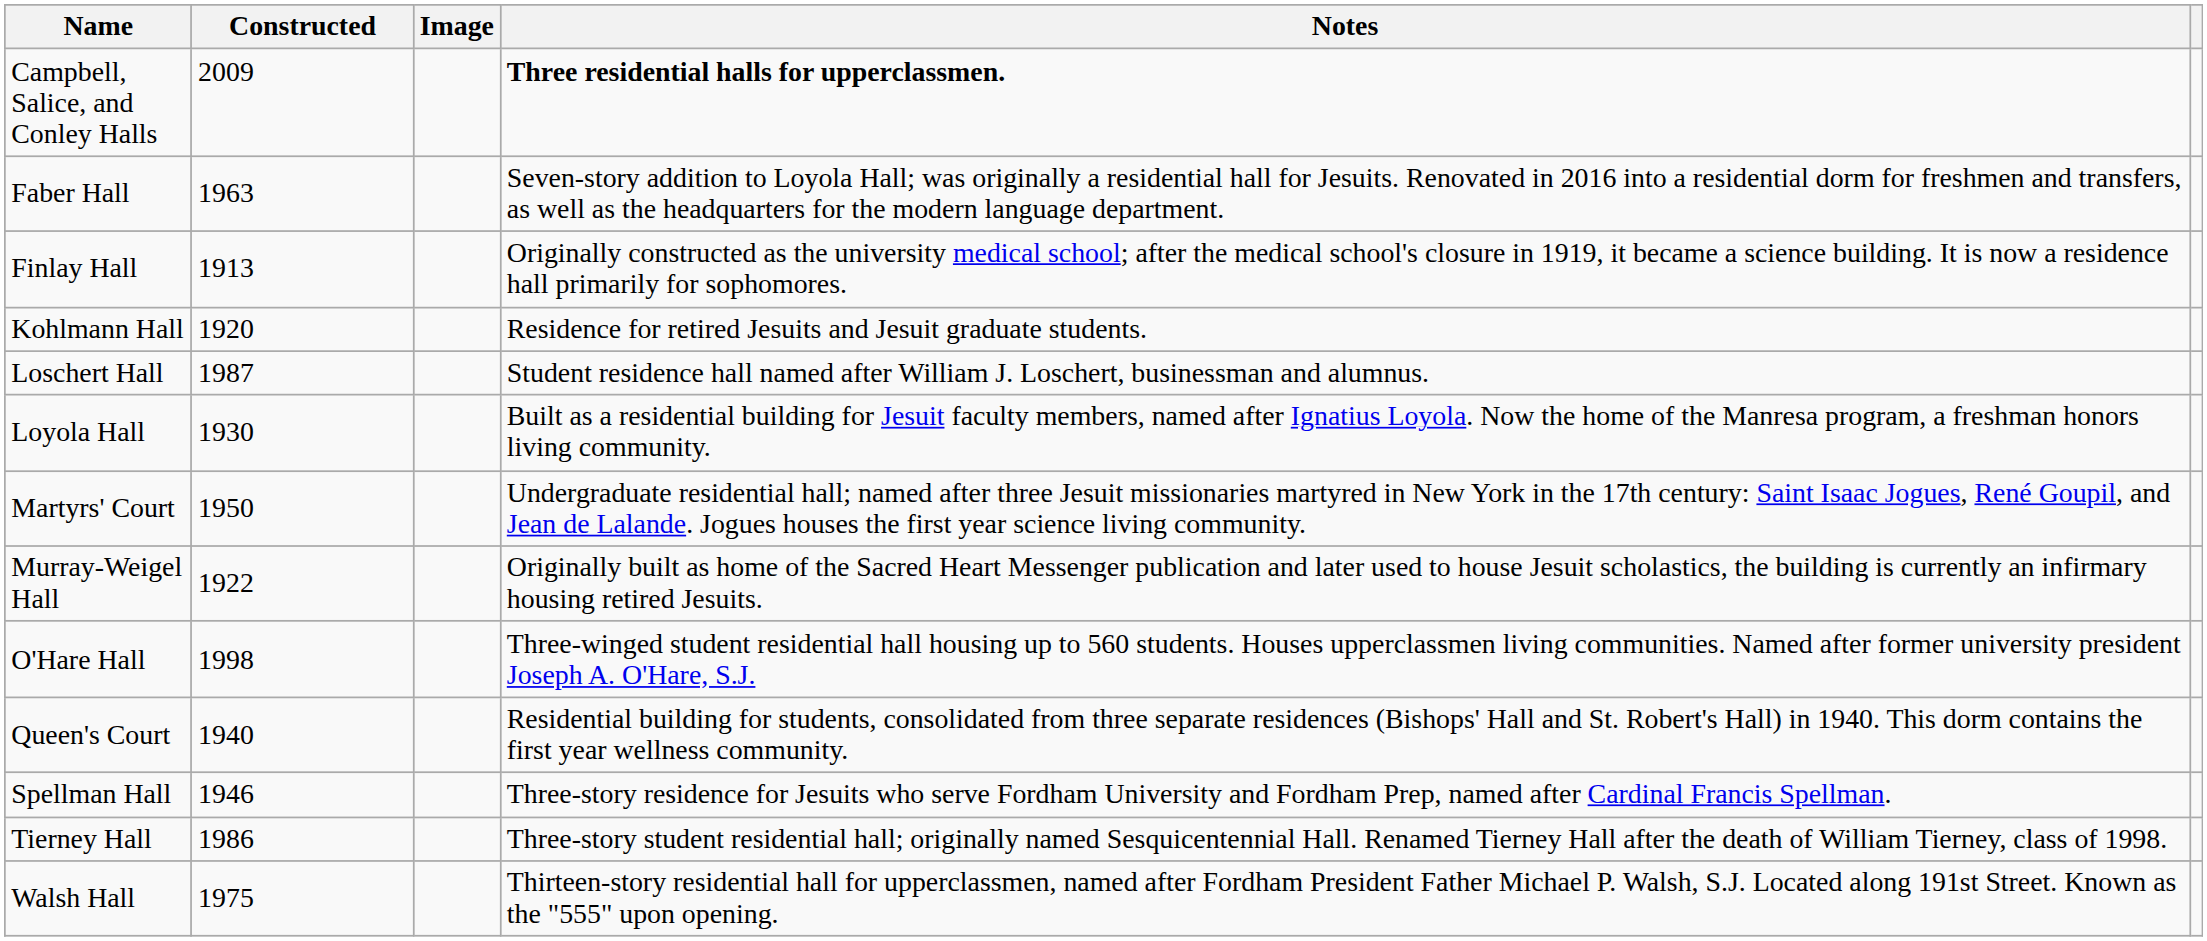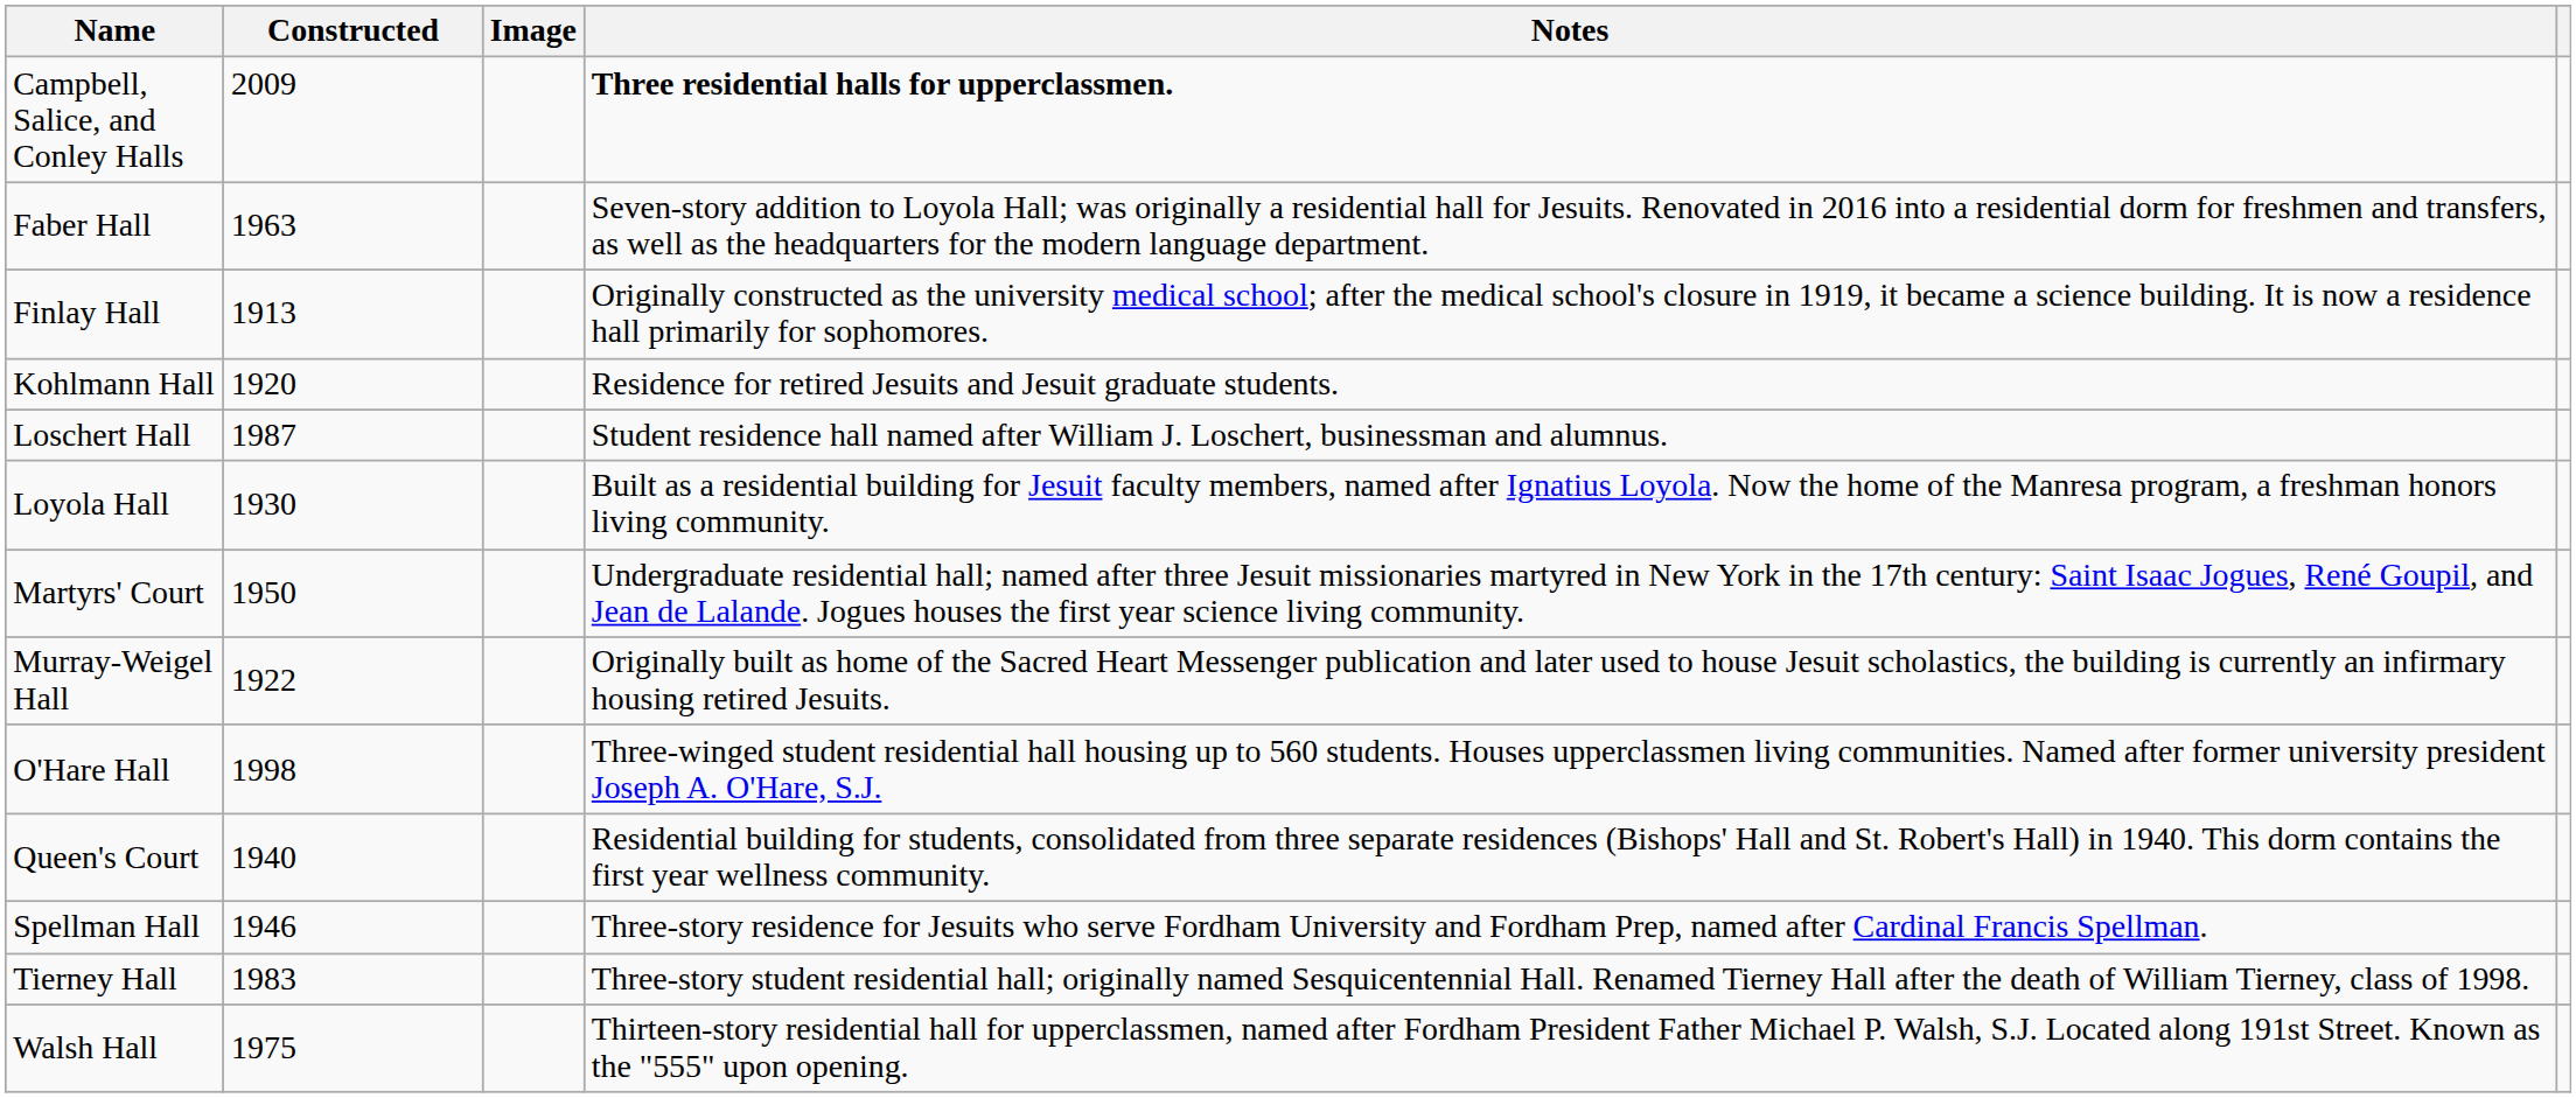Tierney Hall | Constructed: 1986 -> 1983
